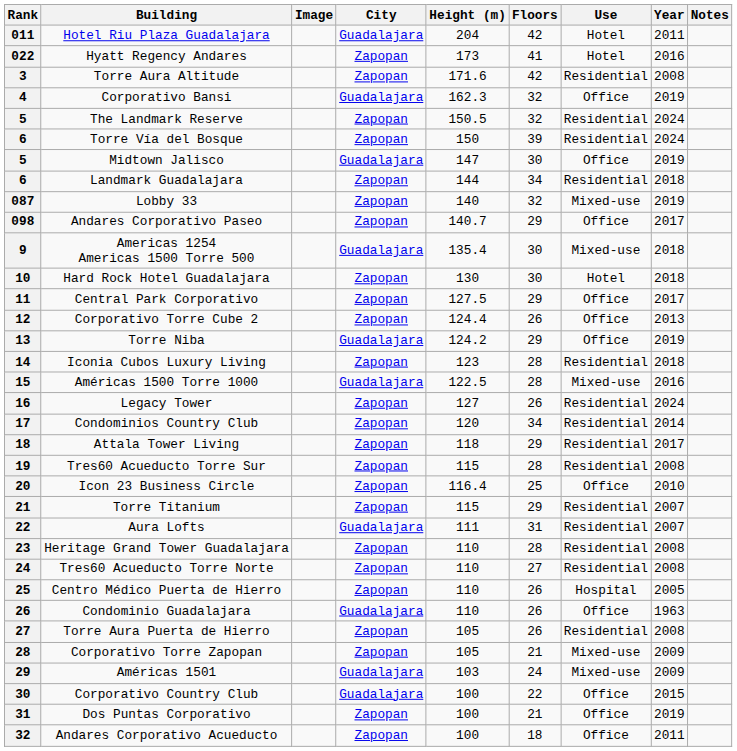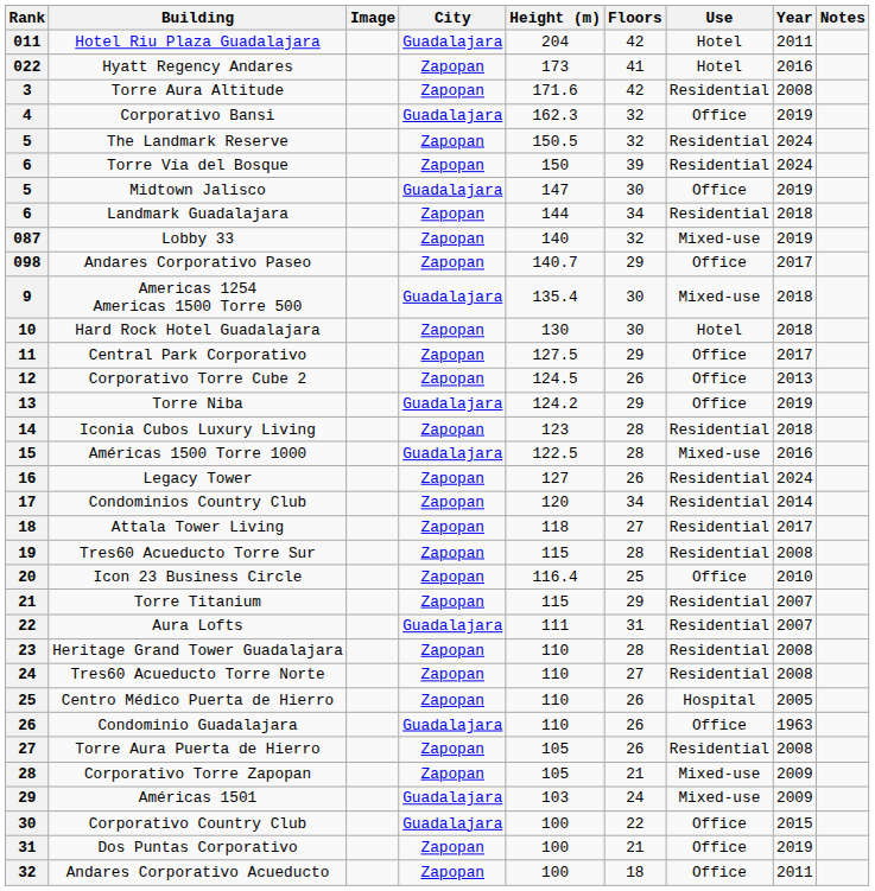Corporativo Torre Cube 2 | Height (m): 124.4 -> 124.5
Attala Tower Living | Floors: 29 -> 27
